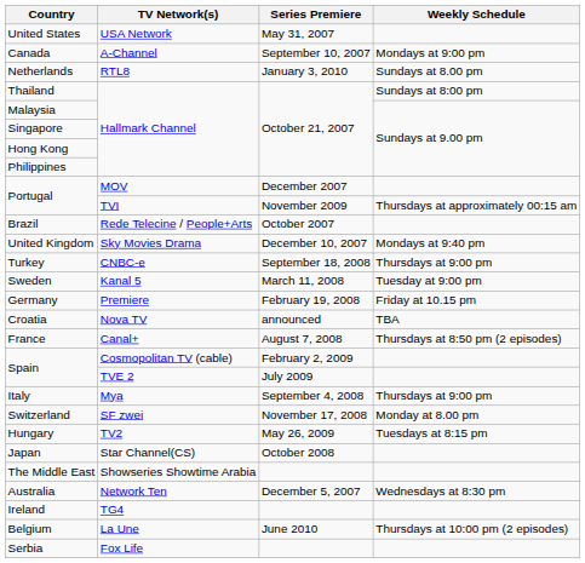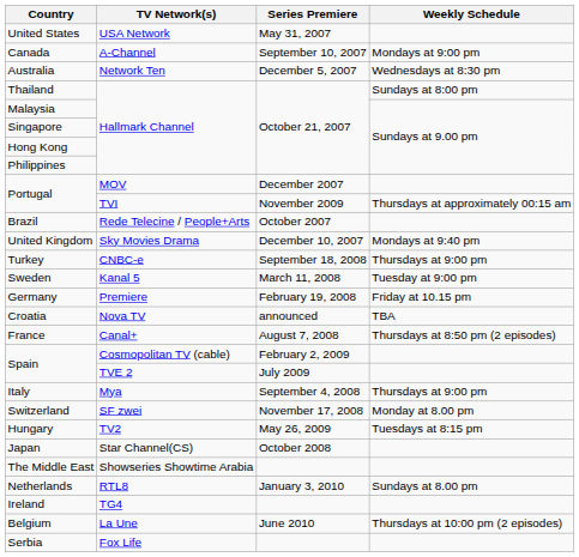rows swapped: Australia <-> Netherlands
